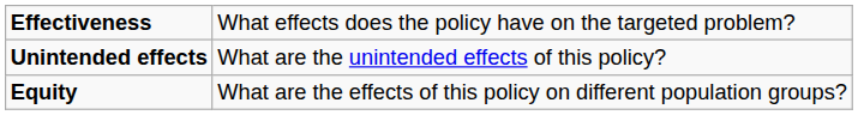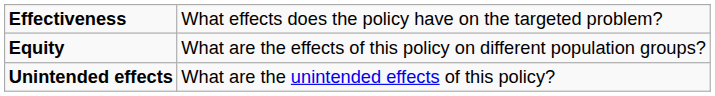rows swapped: Unintended effects <-> Equity
